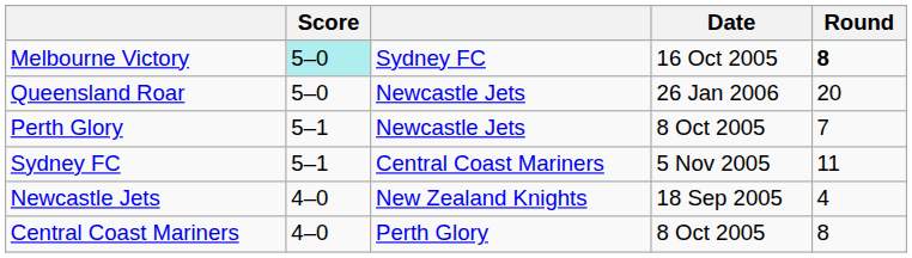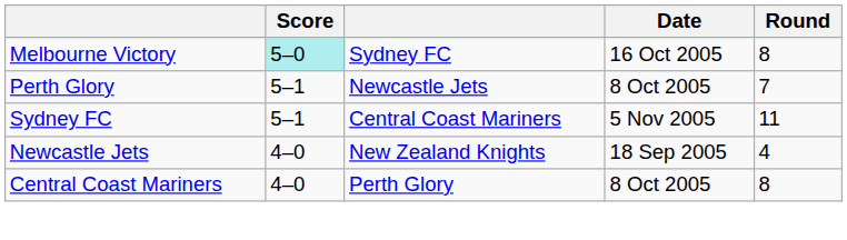Melbourne Victory | Round: bold -> normal
- row: Queensland Roar | 5–0 | Newcastle Jets | 26 Jan 2006 | 20
